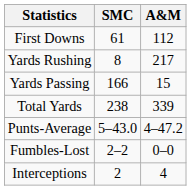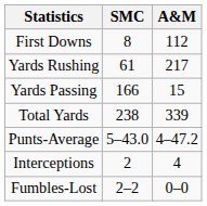First Downs | SMC: 61 -> 8
Yards Rushing | SMC: 8 -> 61
rows swapped: Fumbles-Lost <-> Interceptions
